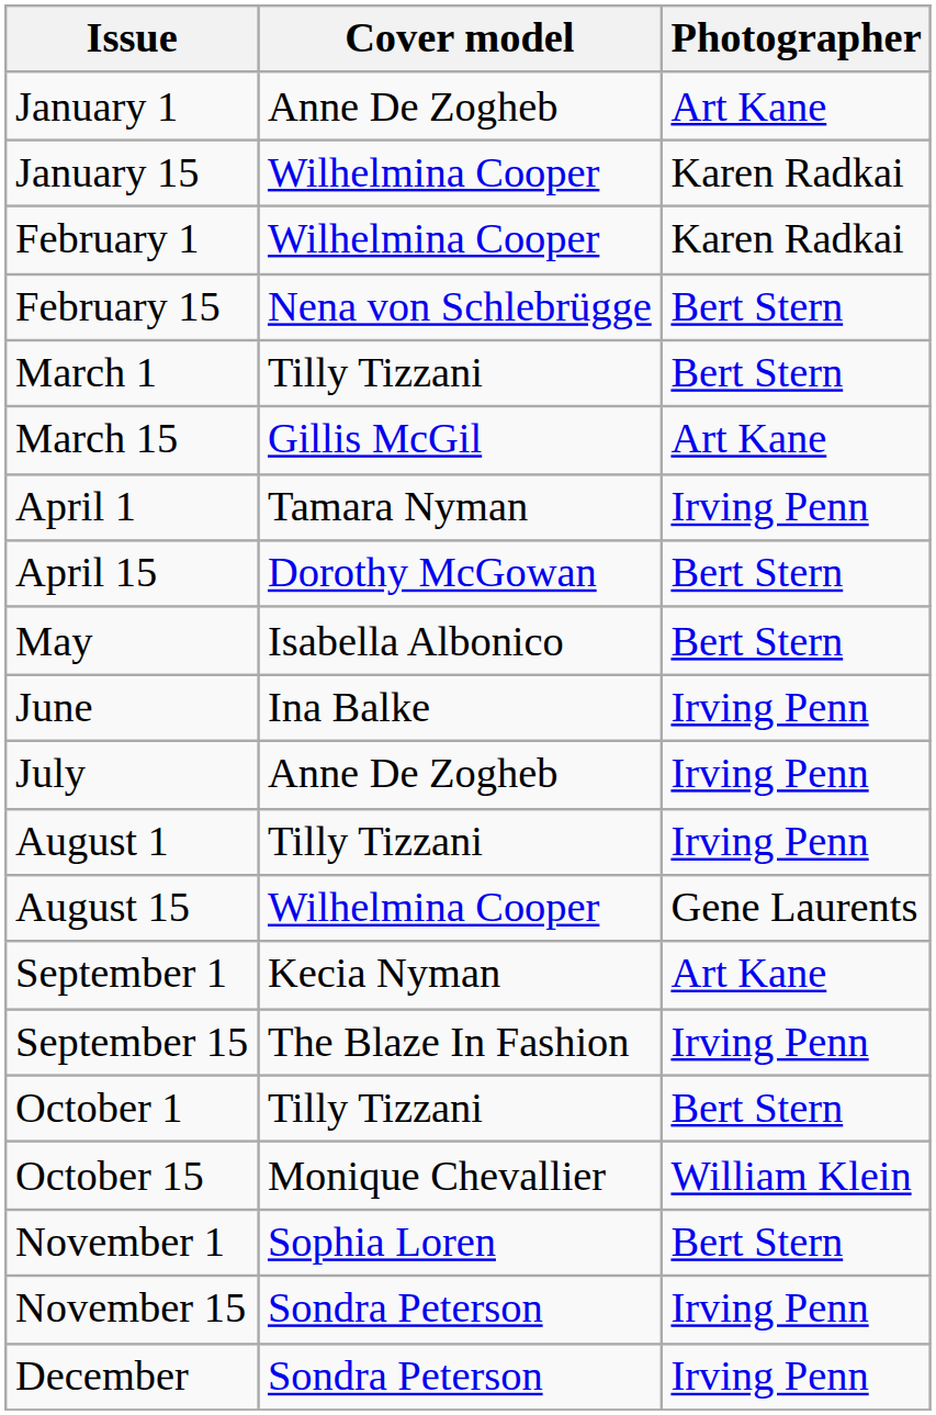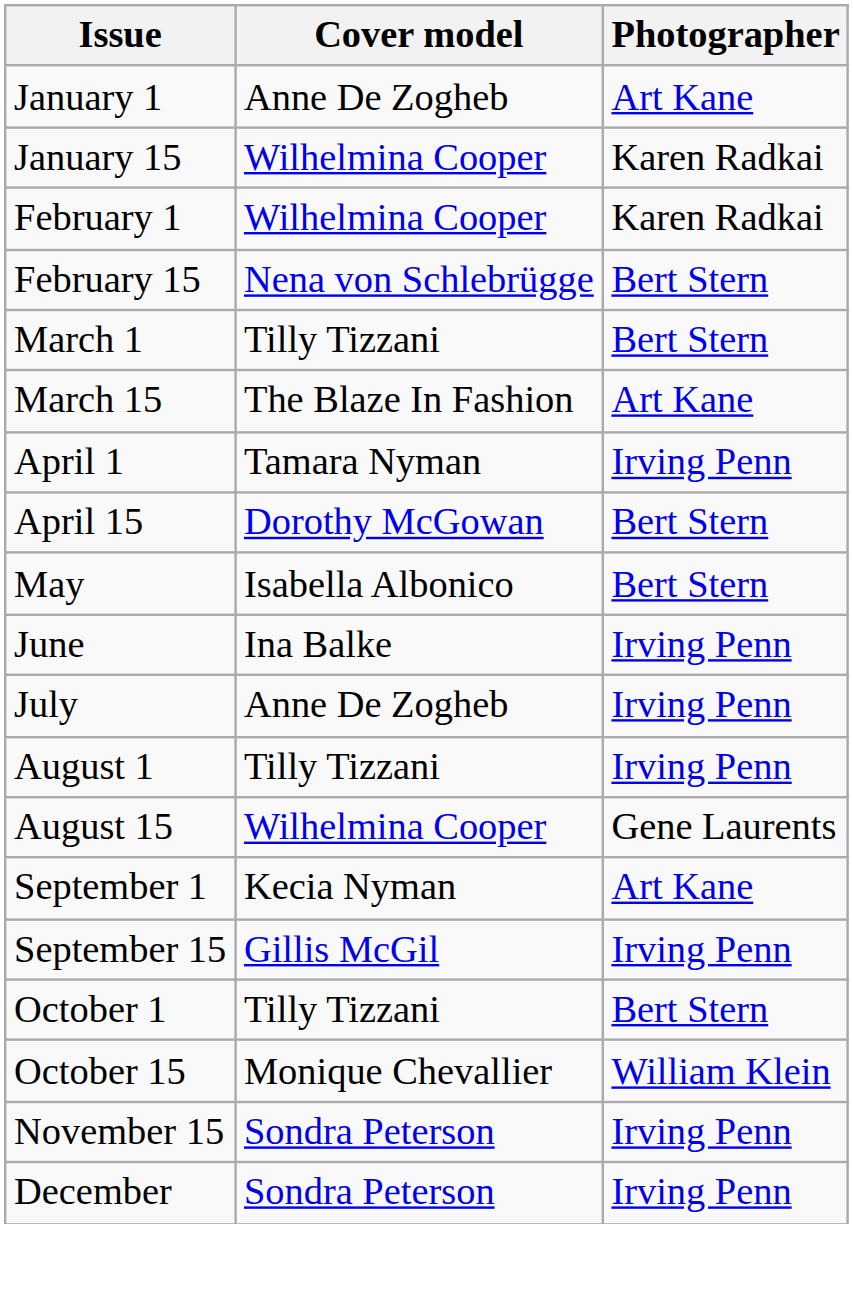March 15 | Cover model: Gillis McGil -> The Blaze In Fashion
September 15 | Cover model: The Blaze In Fashion -> Gillis McGil
- row: November 1 | Sophia Loren | Bert Stern
